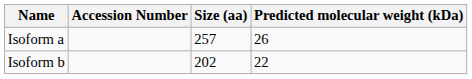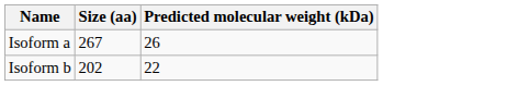- column: Accession Number
Isoform a | Size (aa): 257 -> 267
